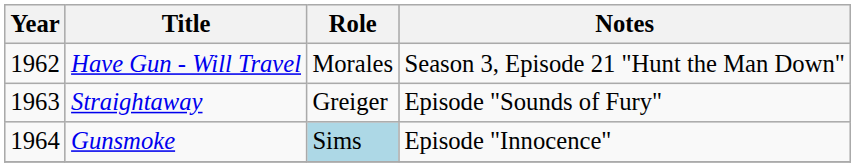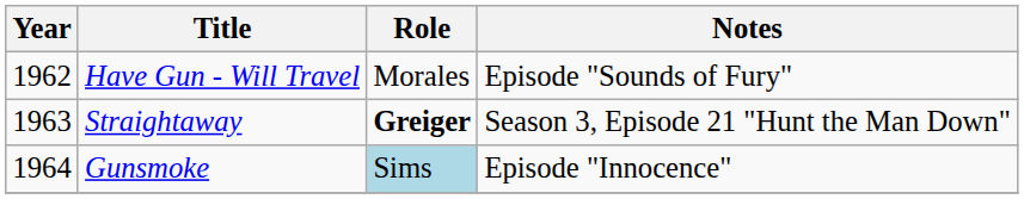Have Gun - Will Travel | Notes: Season 3, Episode 21 "Hunt the Man Down" -> Episode "Sounds of Fury"
Straightaway | Role: normal -> bold
Straightaway | Notes: Episode "Sounds of Fury" -> Season 3, Episode 21 "Hunt the Man Down"
